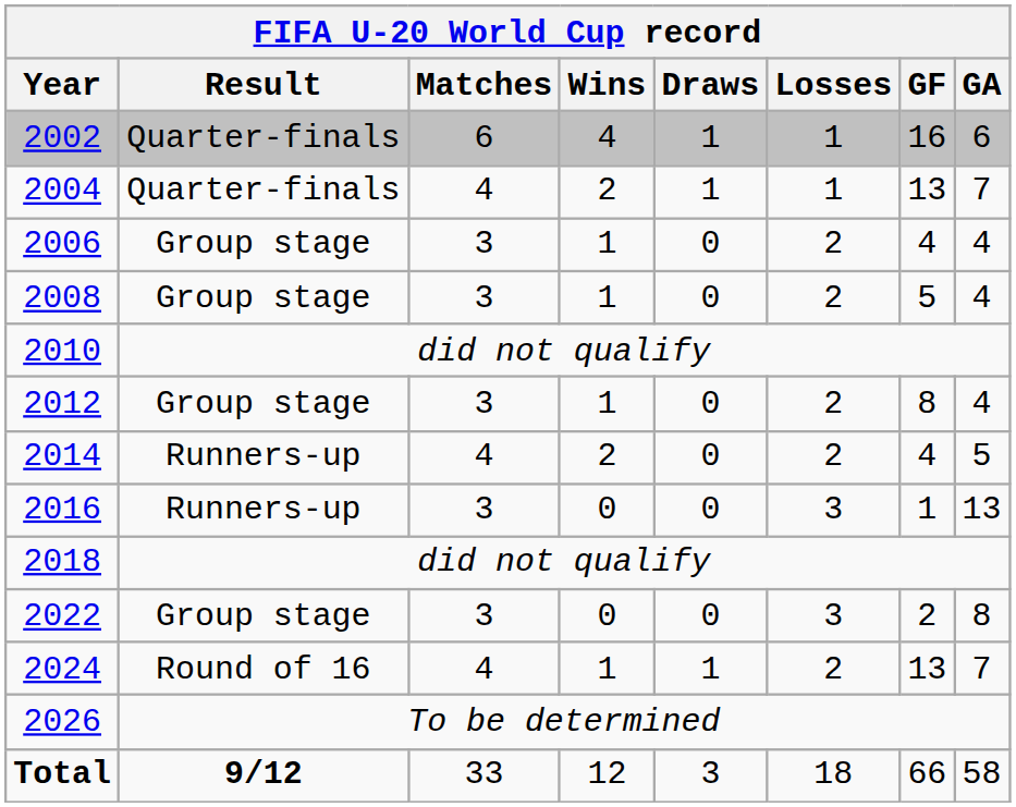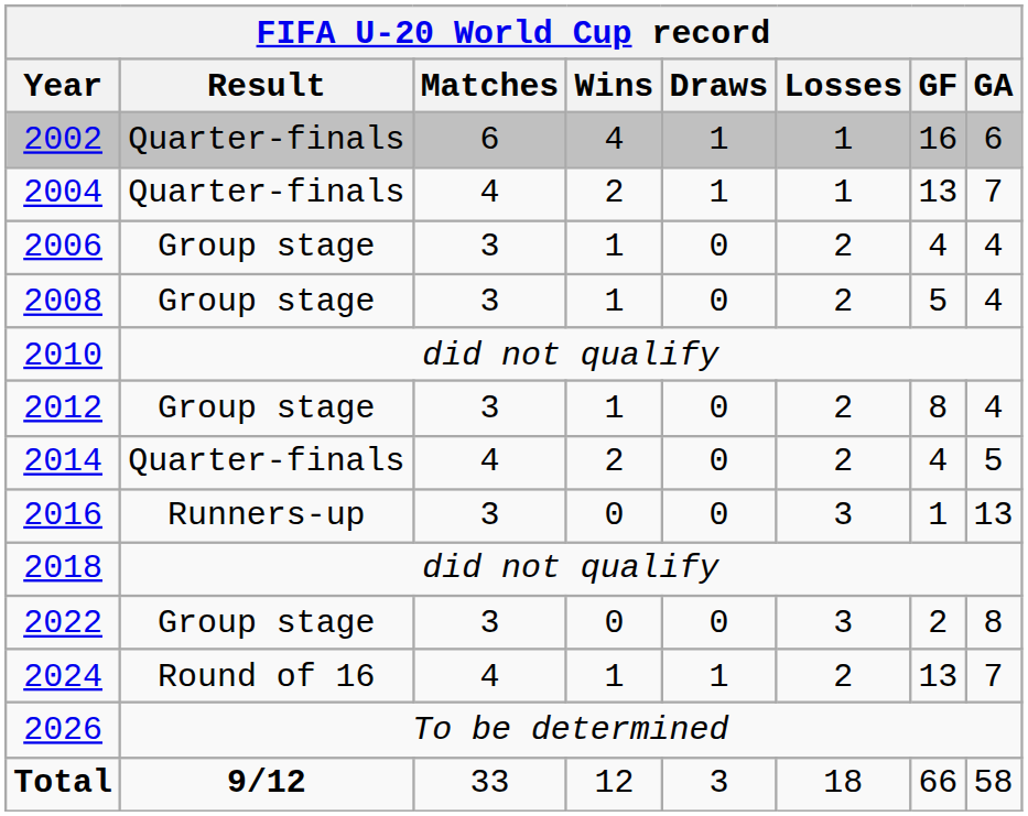2014 | FIFA U-20 World Cup record / Result: Runners-up -> Quarter-finals
